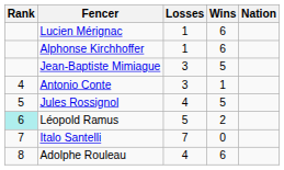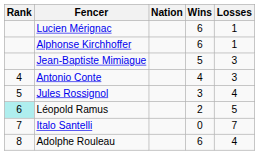columns swapped: Nation <-> Losses
Antonio Conte | Wins: 1 -> 4
Jules Rossignol | Wins: 5 -> 3
